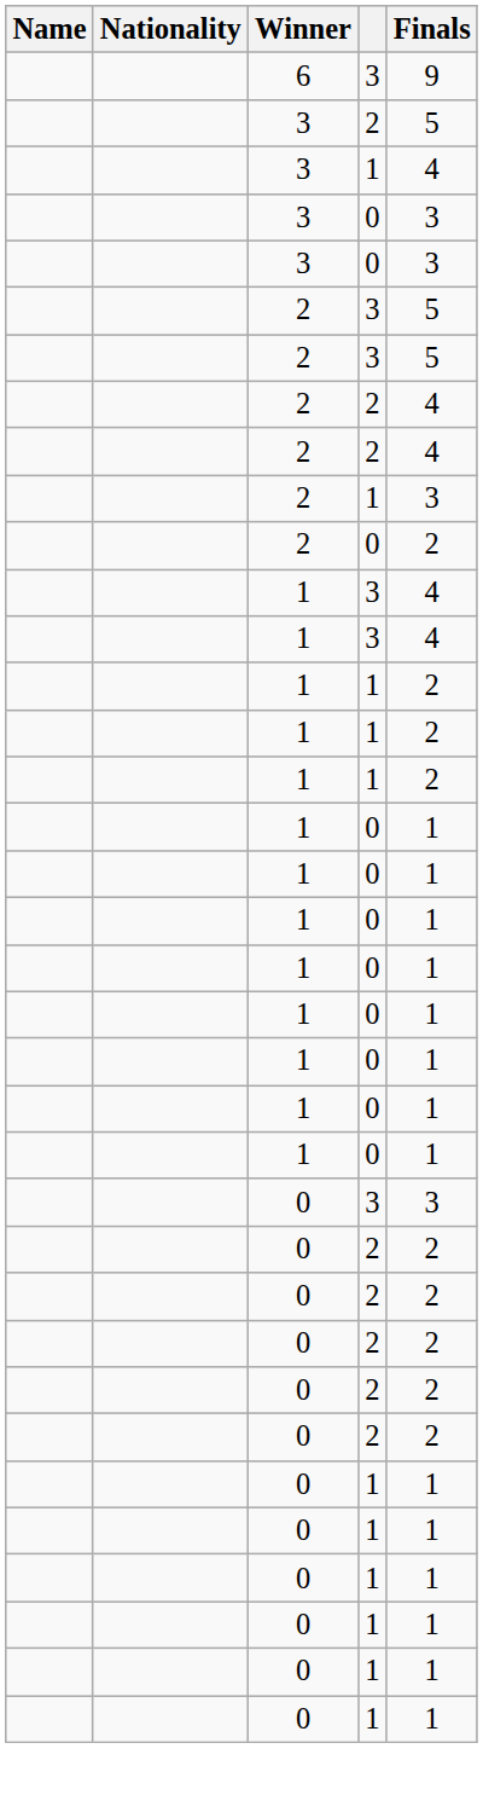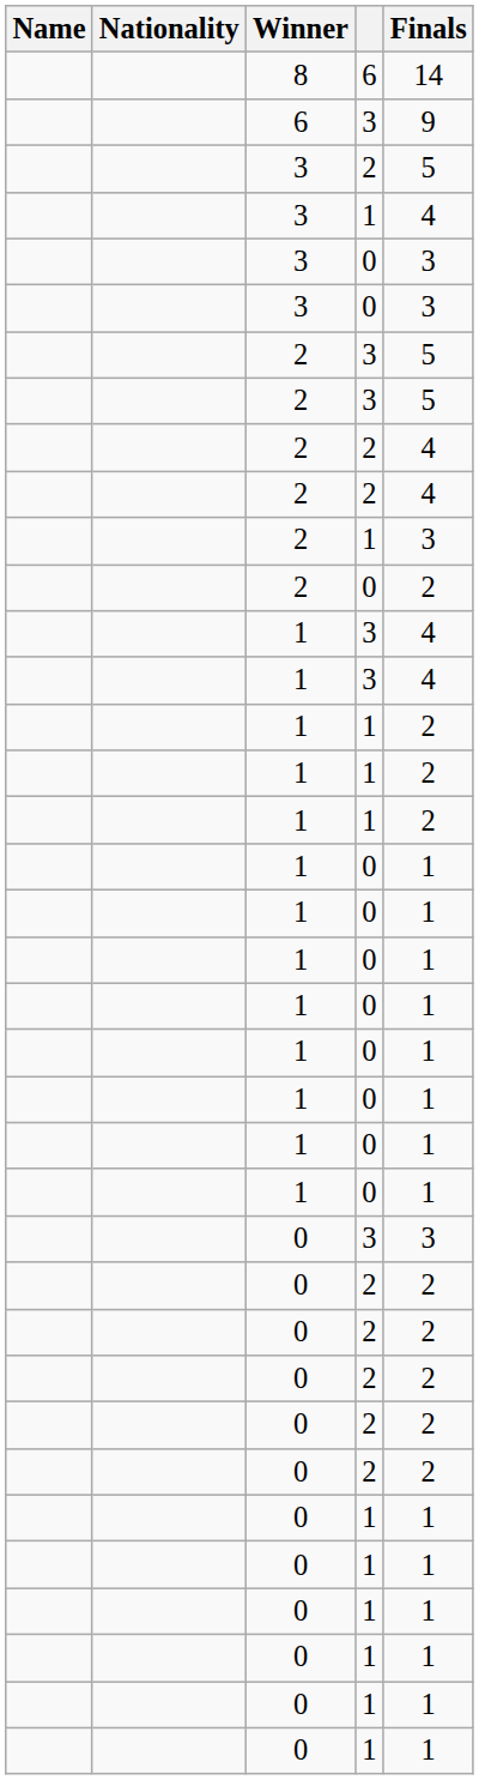+ row: 8 | 6 | 14
